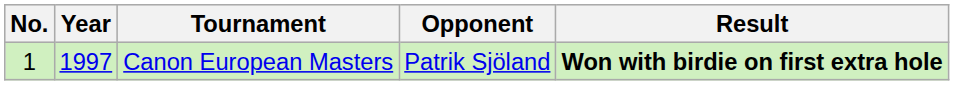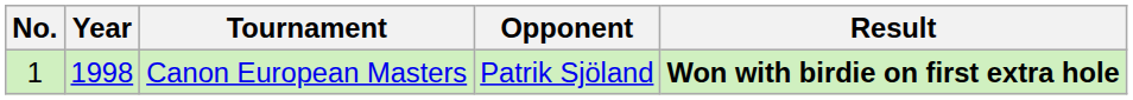Canon European Masters | Year: 1997 -> 1998
